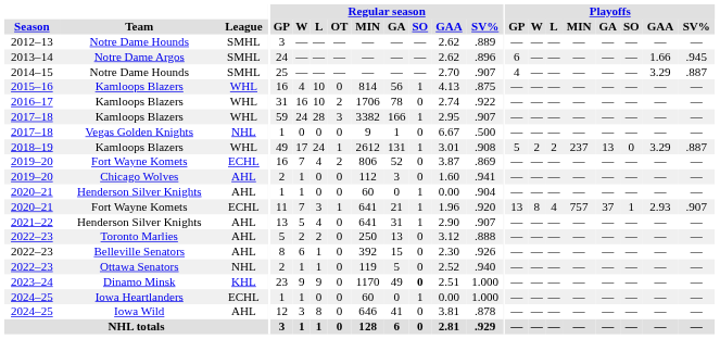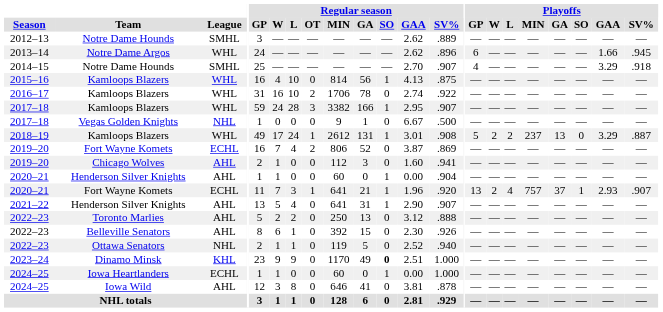2013–14 | League: SMHL -> WHL
2014–15 | Playoffs / SV%: .887 -> .918
2020–21 / Fort Wayne Komets | Playoffs / W: 8 -> 2
